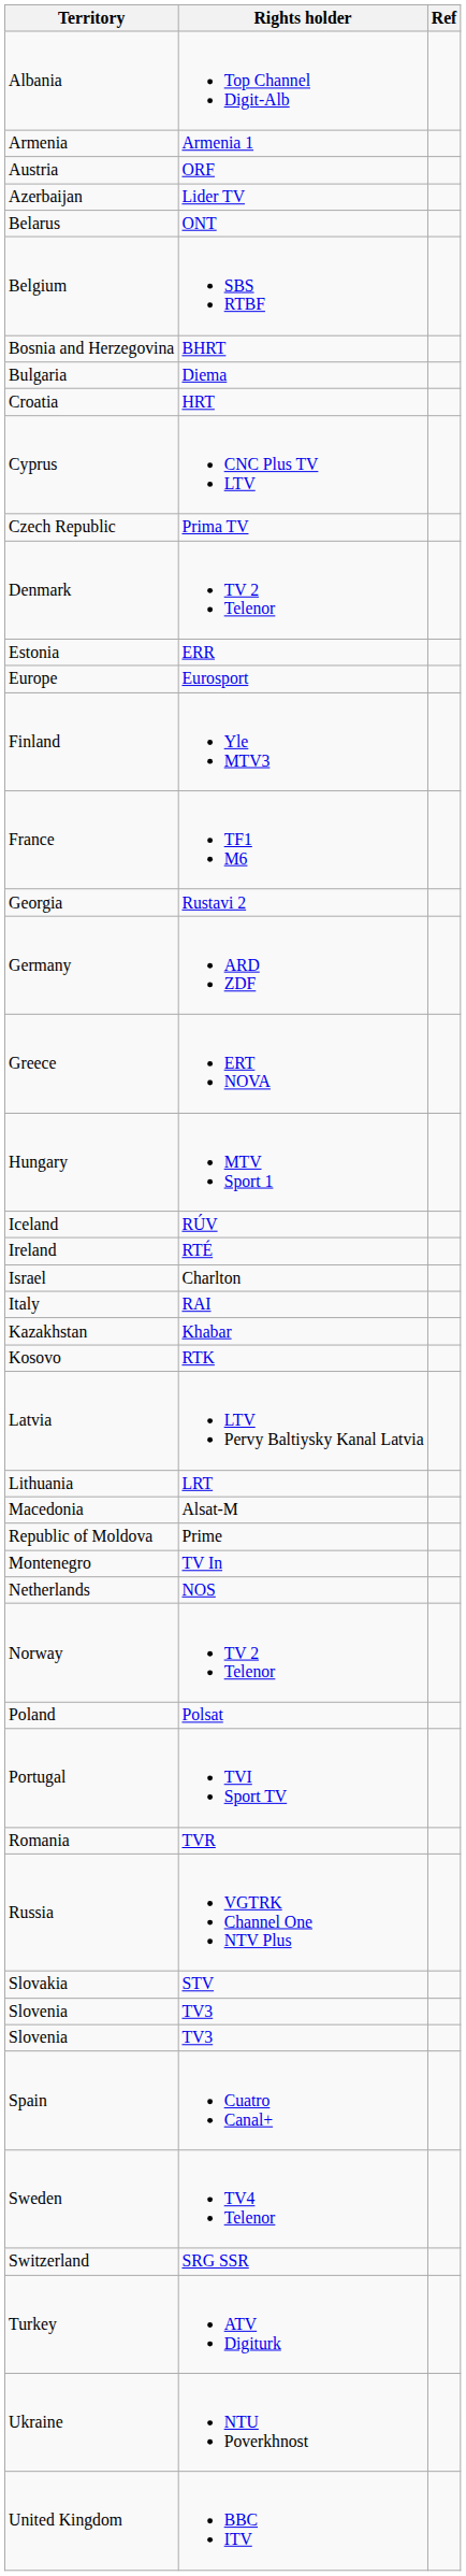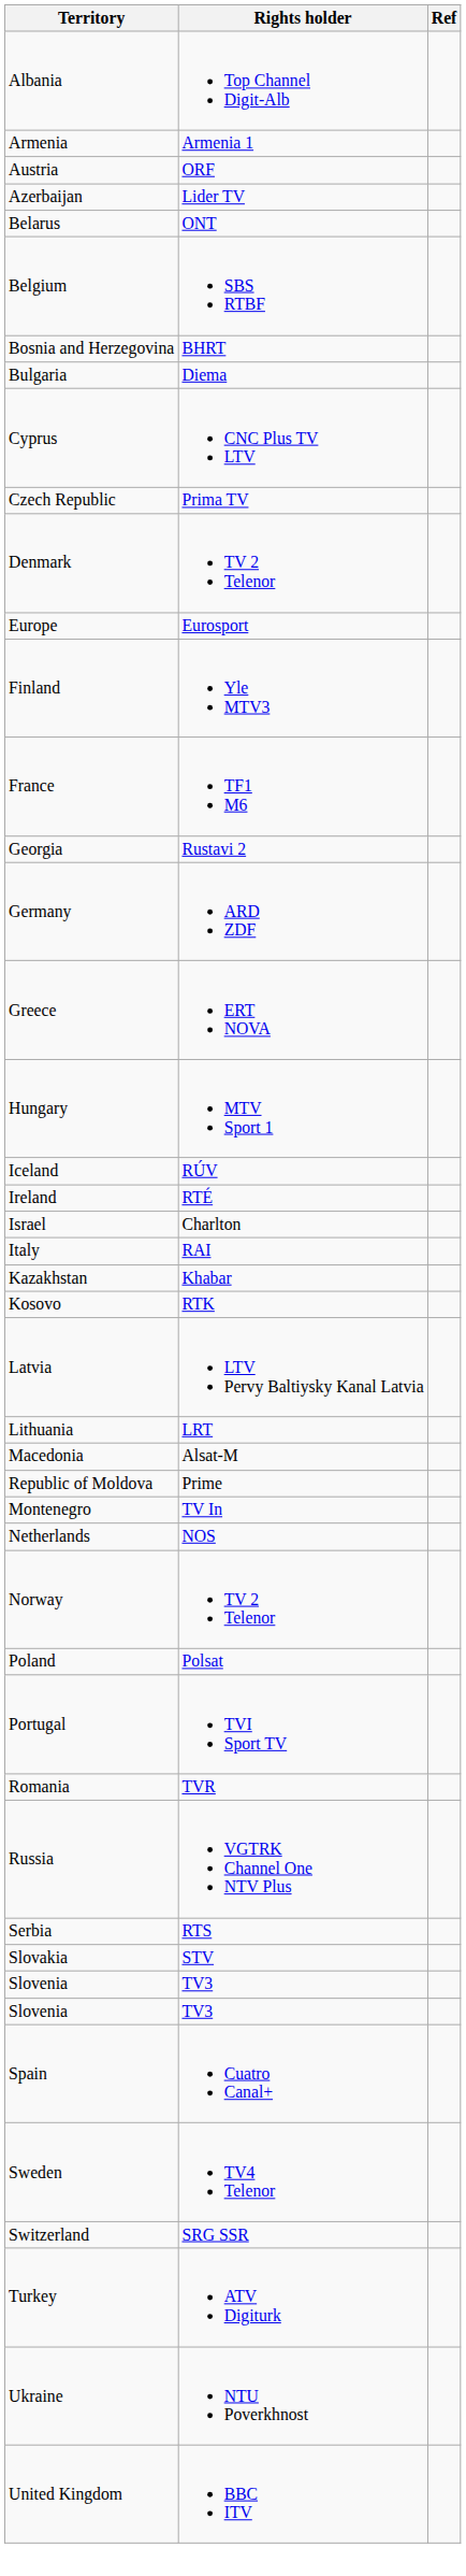- row: Croatia | HRT
- row: Estonia | ERR
+ row: Serbia | RTS
